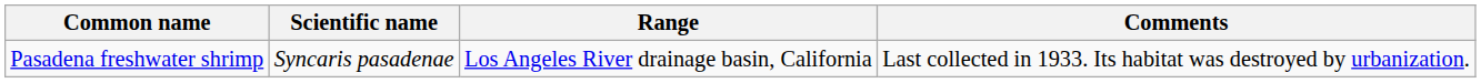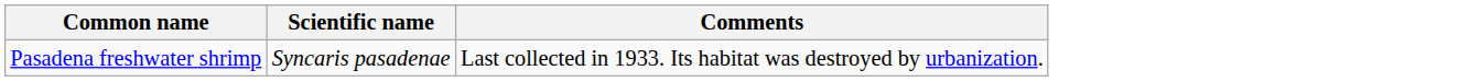- column: Range | Los Angeles River drainage basin, California
